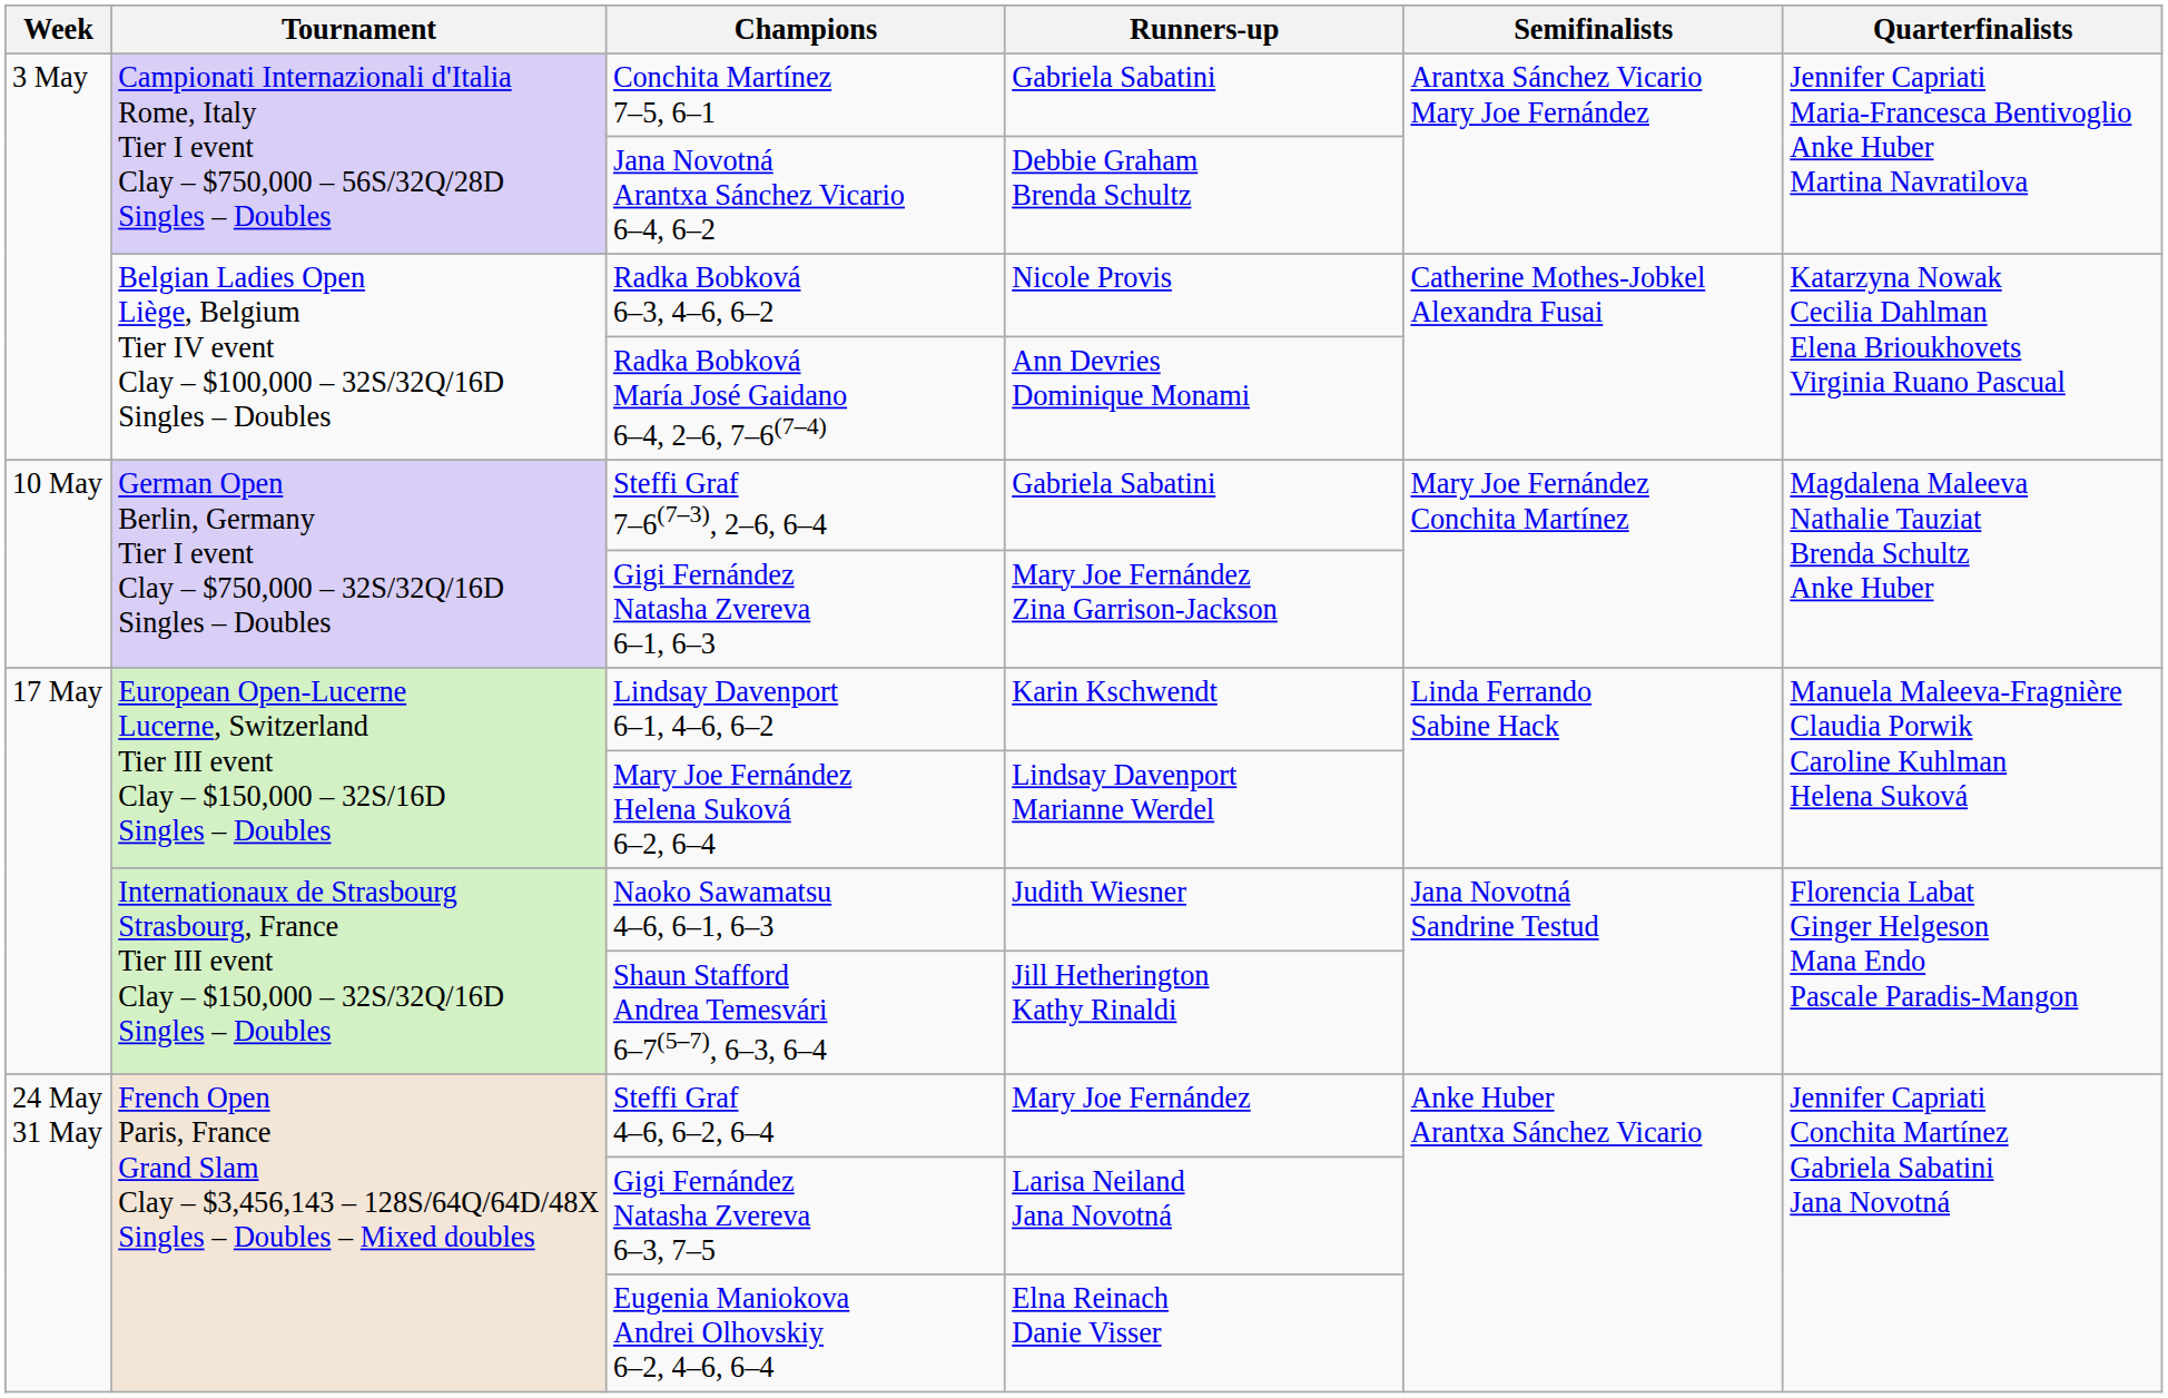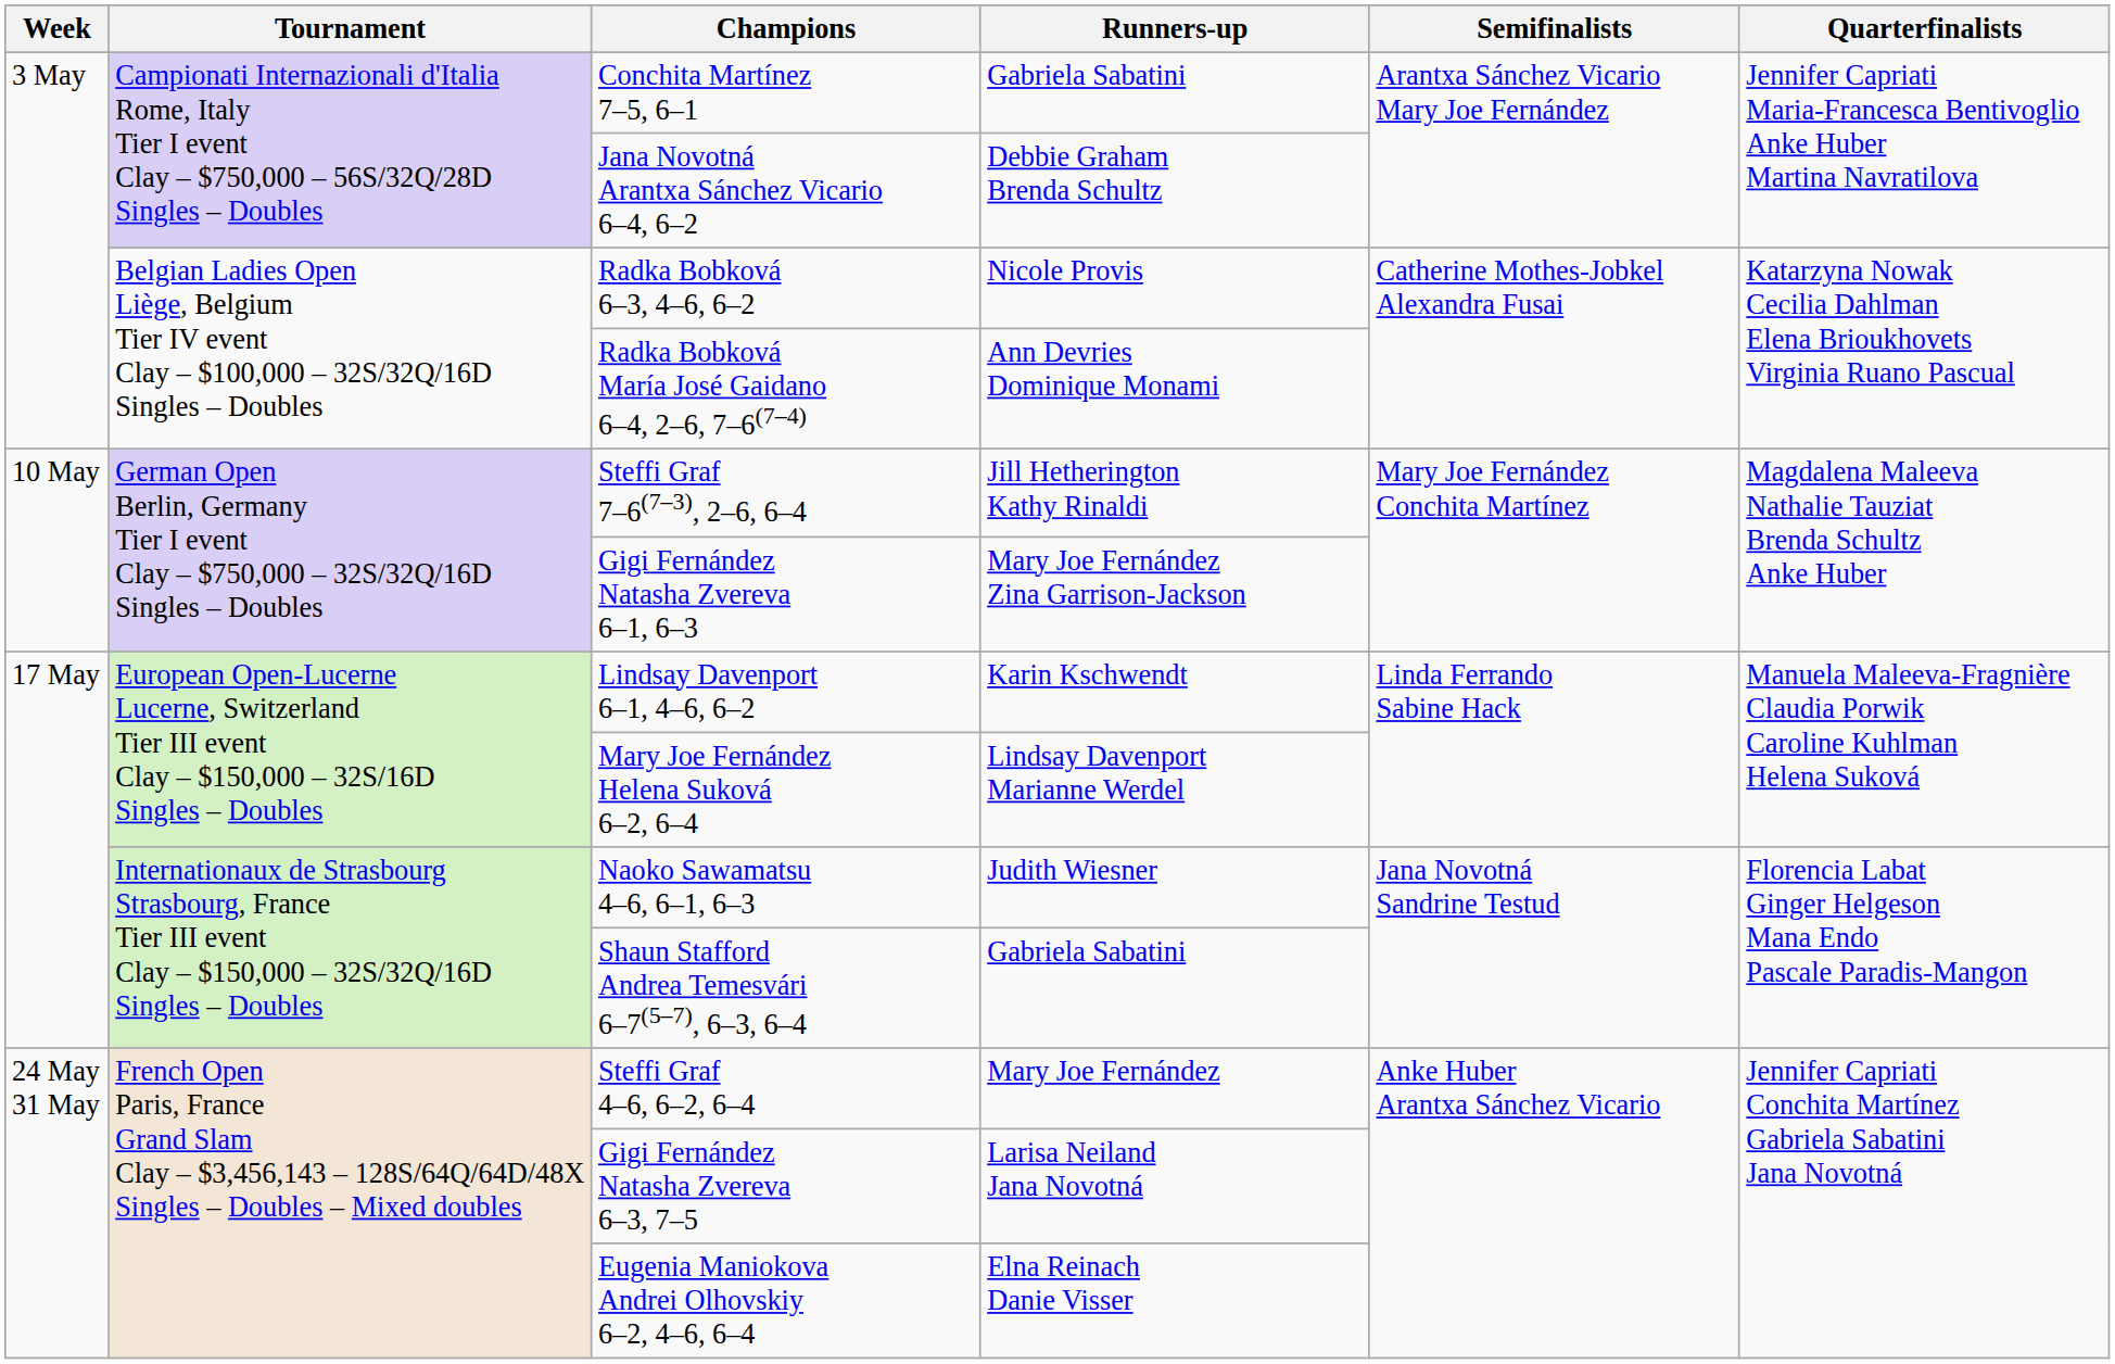Steffi Graf 7–6(7–3), 2–6, 6–4 | Runners-up: Gabriela Sabatini -> Jill Hetherington Kathy Rinaldi
Shaun Stafford Andrea Temesvári 6–7(5–7), 6–3, 6–4 | Runners-up: Jill Hetherington Kathy Rinaldi -> Gabriela Sabatini
